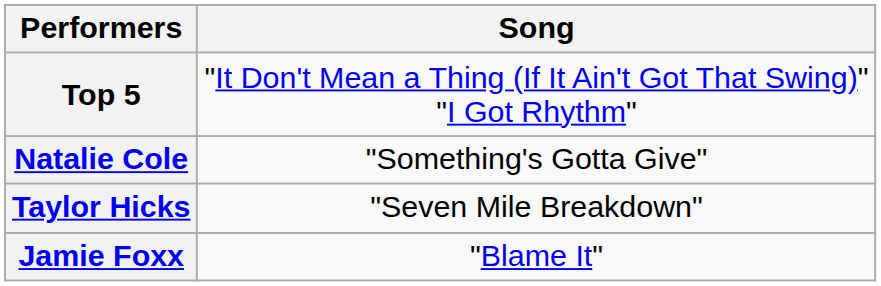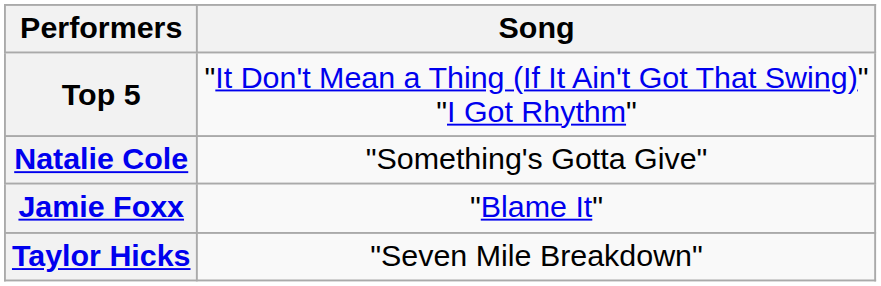rows swapped: Taylor Hicks <-> Jamie Foxx
